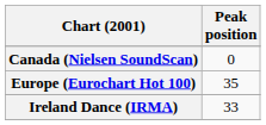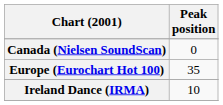Ireland Dance (IRMA) | Peak position: 33 -> 10
